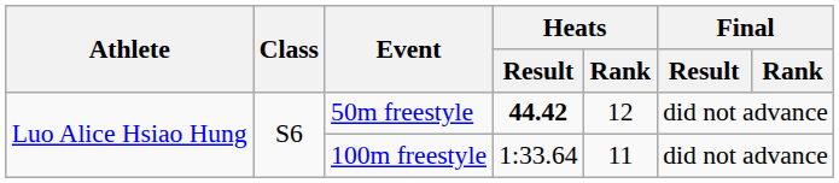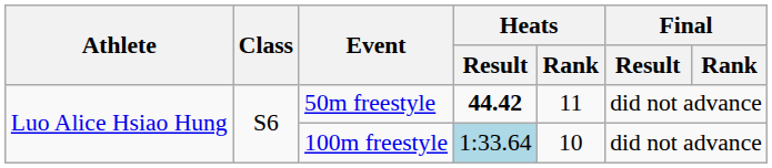50m freestyle | Heats / Rank: 12 -> 11
100m freestyle | Heats / Result: no background -> lightblue background
100m freestyle | Heats / Rank: 11 -> 10
